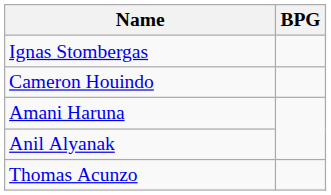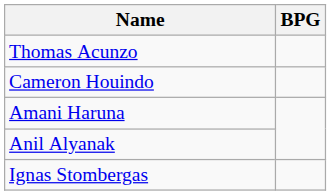rows swapped: Ignas Stombergas <-> Thomas Acunzo
